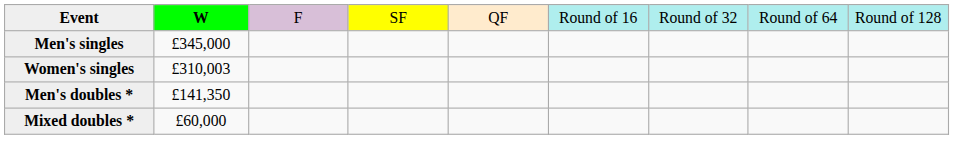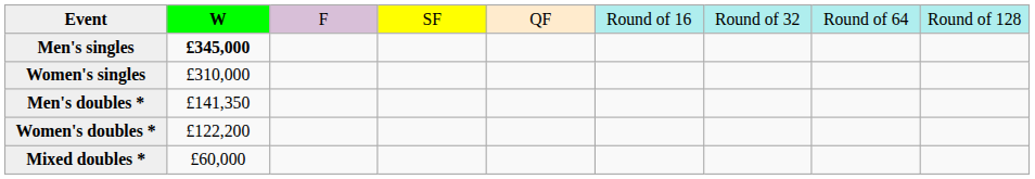Men's singles | column 2: normal -> bold
Women's singles | column 2: £310,003 -> £310,000
+ row: Women's doubles * | £122,200
